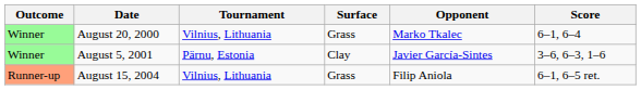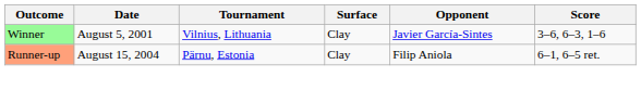- row: Winner | August 20, 2000 | Vilnius, Lithuania | Grass | Marko Tkalec | 6–1, 6–4
August 5, 2001 | Tournament: Pärnu, Estonia -> Vilnius, Lithuania
August 15, 2004 | Tournament: Vilnius, Lithuania -> Pärnu, Estonia
August 15, 2004 | Surface: Grass -> Clay
